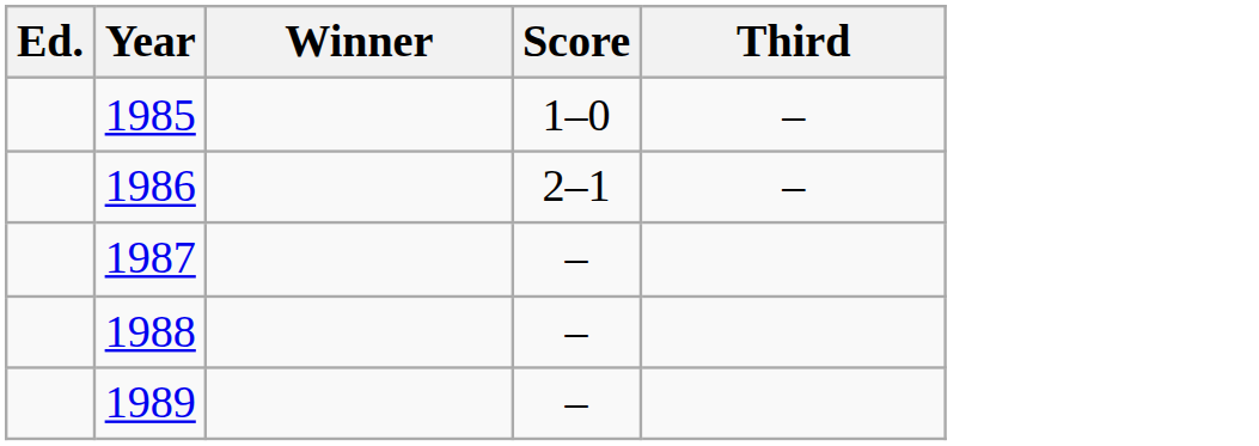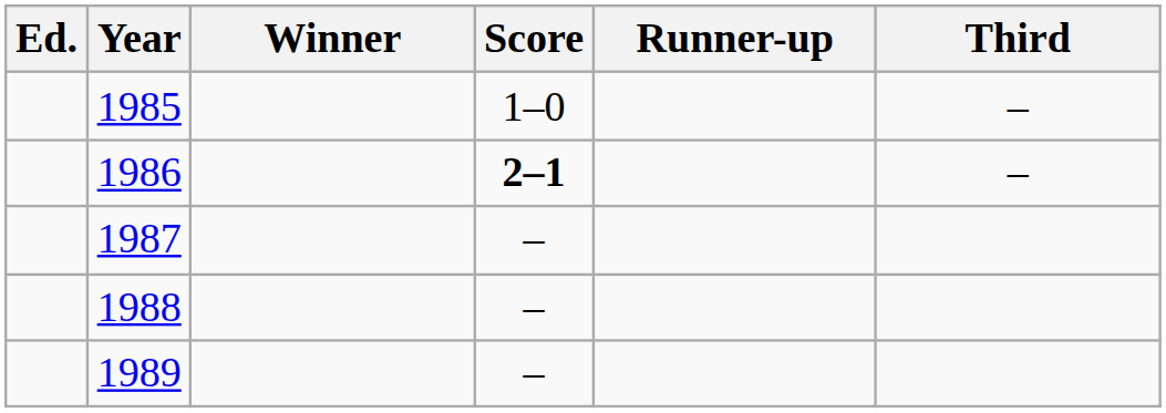+ column: Runner-up
1986 | Score: normal -> bold
